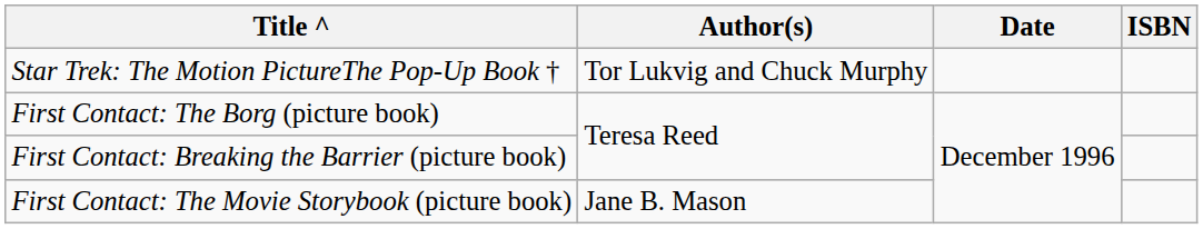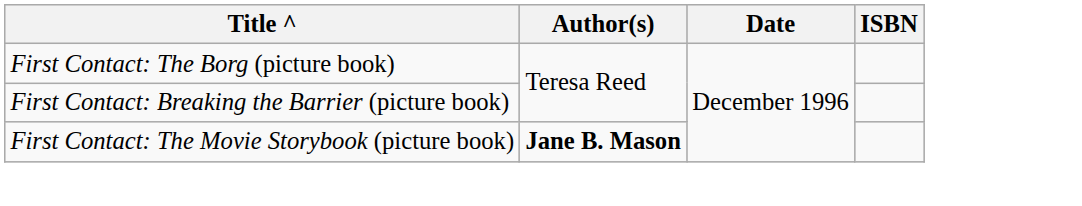- row: Star Trek: The Motion PictureThe Pop-Up Book † | Tor Lukvig and Chuck Murphy
First Contact: The Movie Storybook (picture book) | Author(s): normal -> bold
